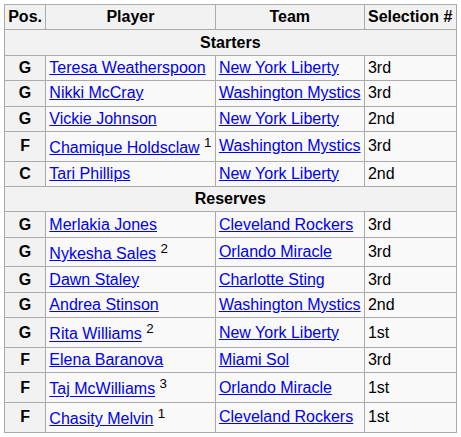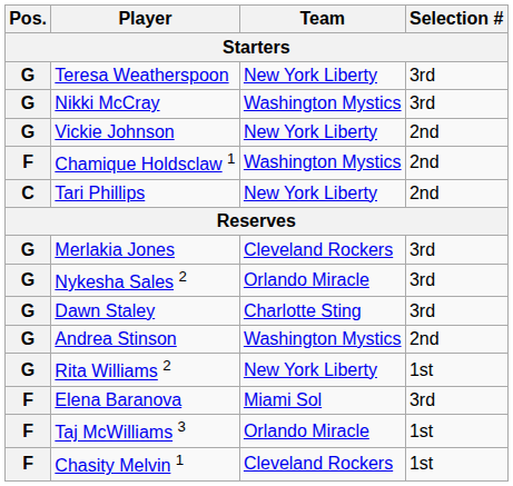Chamique Holdsclaw 1 | Selection #: 3rd -> 2nd
